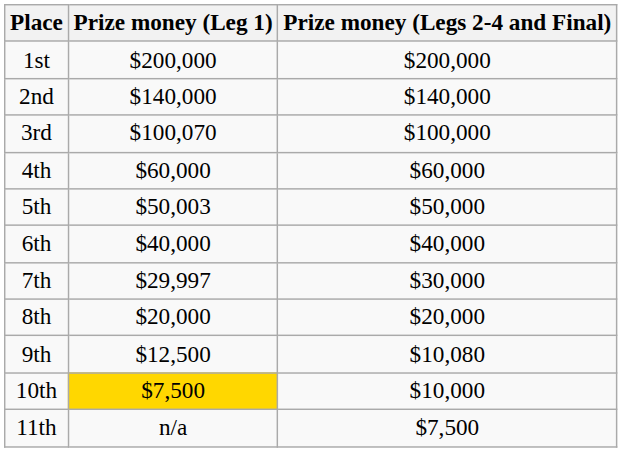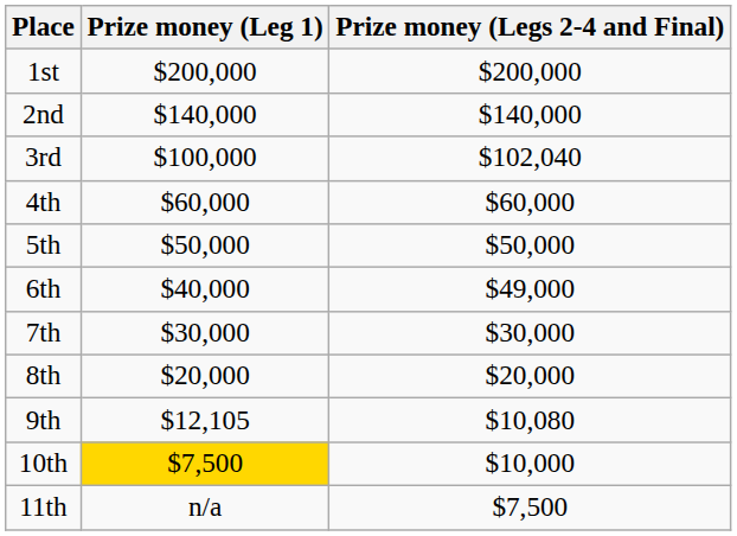3rd | Prize money (Leg 1): $100,070 -> $100,000
3rd | Prize money (Legs 2-4 and Final): $100,000 -> $102,040
5th | Prize money (Leg 1): $50,003 -> $50,000
6th | Prize money (Legs 2-4 and Final): $40,000 -> $49,000
7th | Prize money (Leg 1): $29,997 -> $30,000
9th | Prize money (Leg 1): $12,500 -> $12,105
